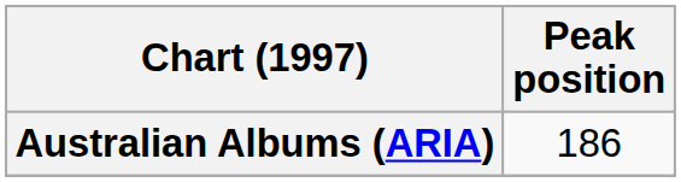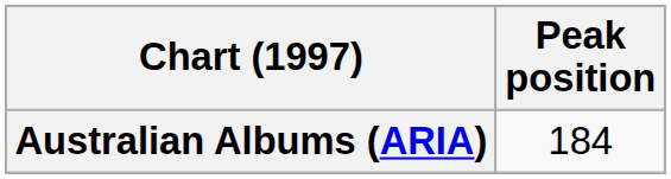Australian Albums (ARIA) | Peak position: 186 -> 184
